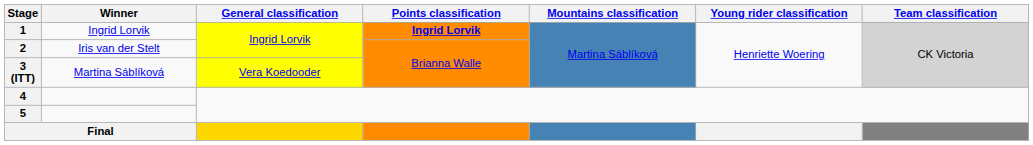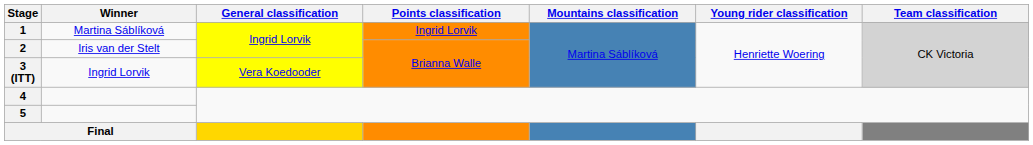1 | Winner: Ingrid Lorvik -> Martina Sáblíková
1 | Points classification: bold -> normal
3 (ITT) | Winner: Martina Sáblíková -> Ingrid Lorvik
